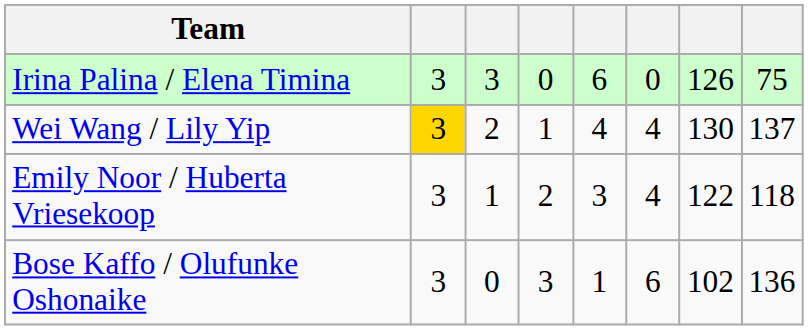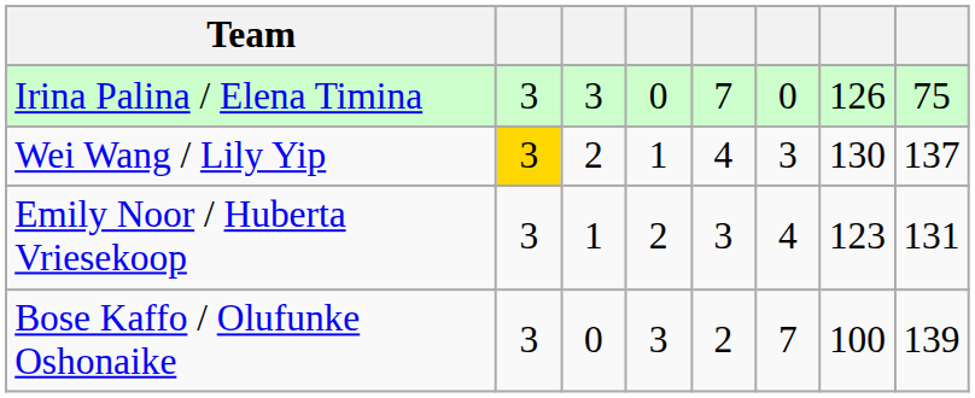Irina Palina / Elena Timina | column 5: 6 -> 7
Wei Wang / Lily Yip | column 6: 4 -> 3
Emily Noor / Huberta Vriesekoop | column 7: 122 -> 123
Emily Noor / Huberta Vriesekoop | column 8: 118 -> 131
Bose Kaffo / Olufunke Oshonaike | column 5: 1 -> 2
Bose Kaffo / Olufunke Oshonaike | column 6: 6 -> 7
Bose Kaffo / Olufunke Oshonaike | column 7: 102 -> 100
Bose Kaffo / Olufunke Oshonaike | column 8: 136 -> 139
